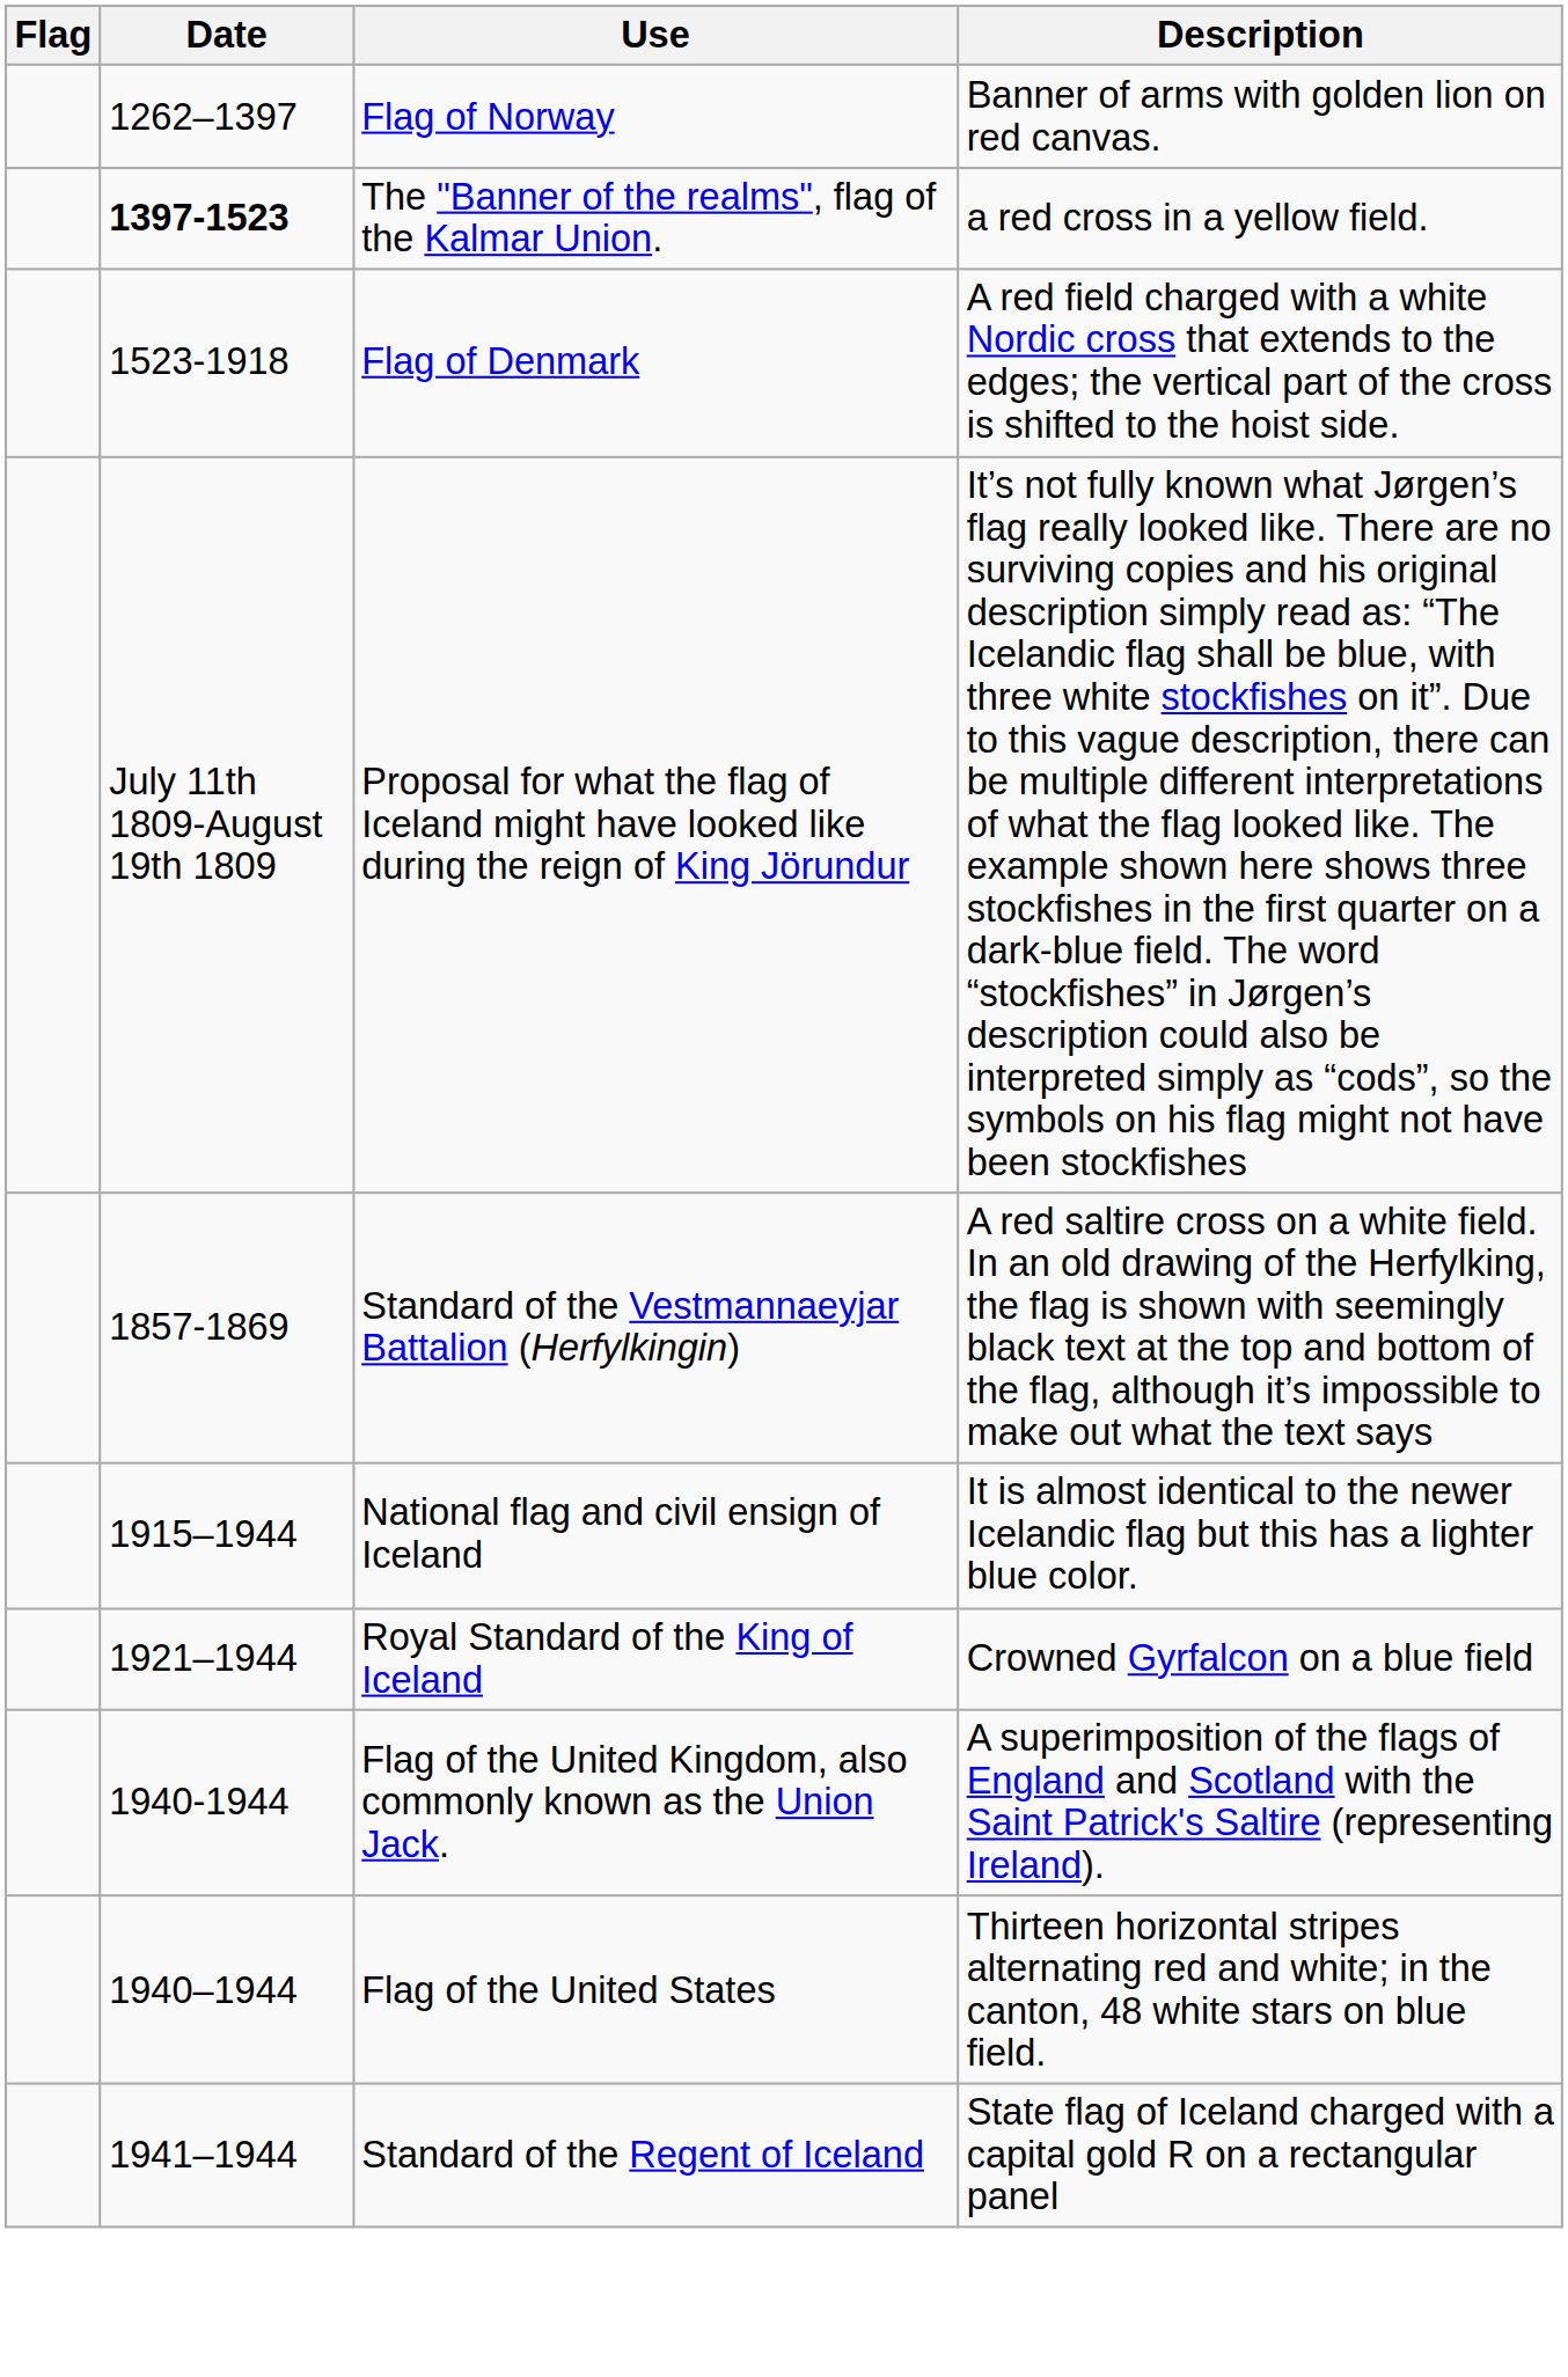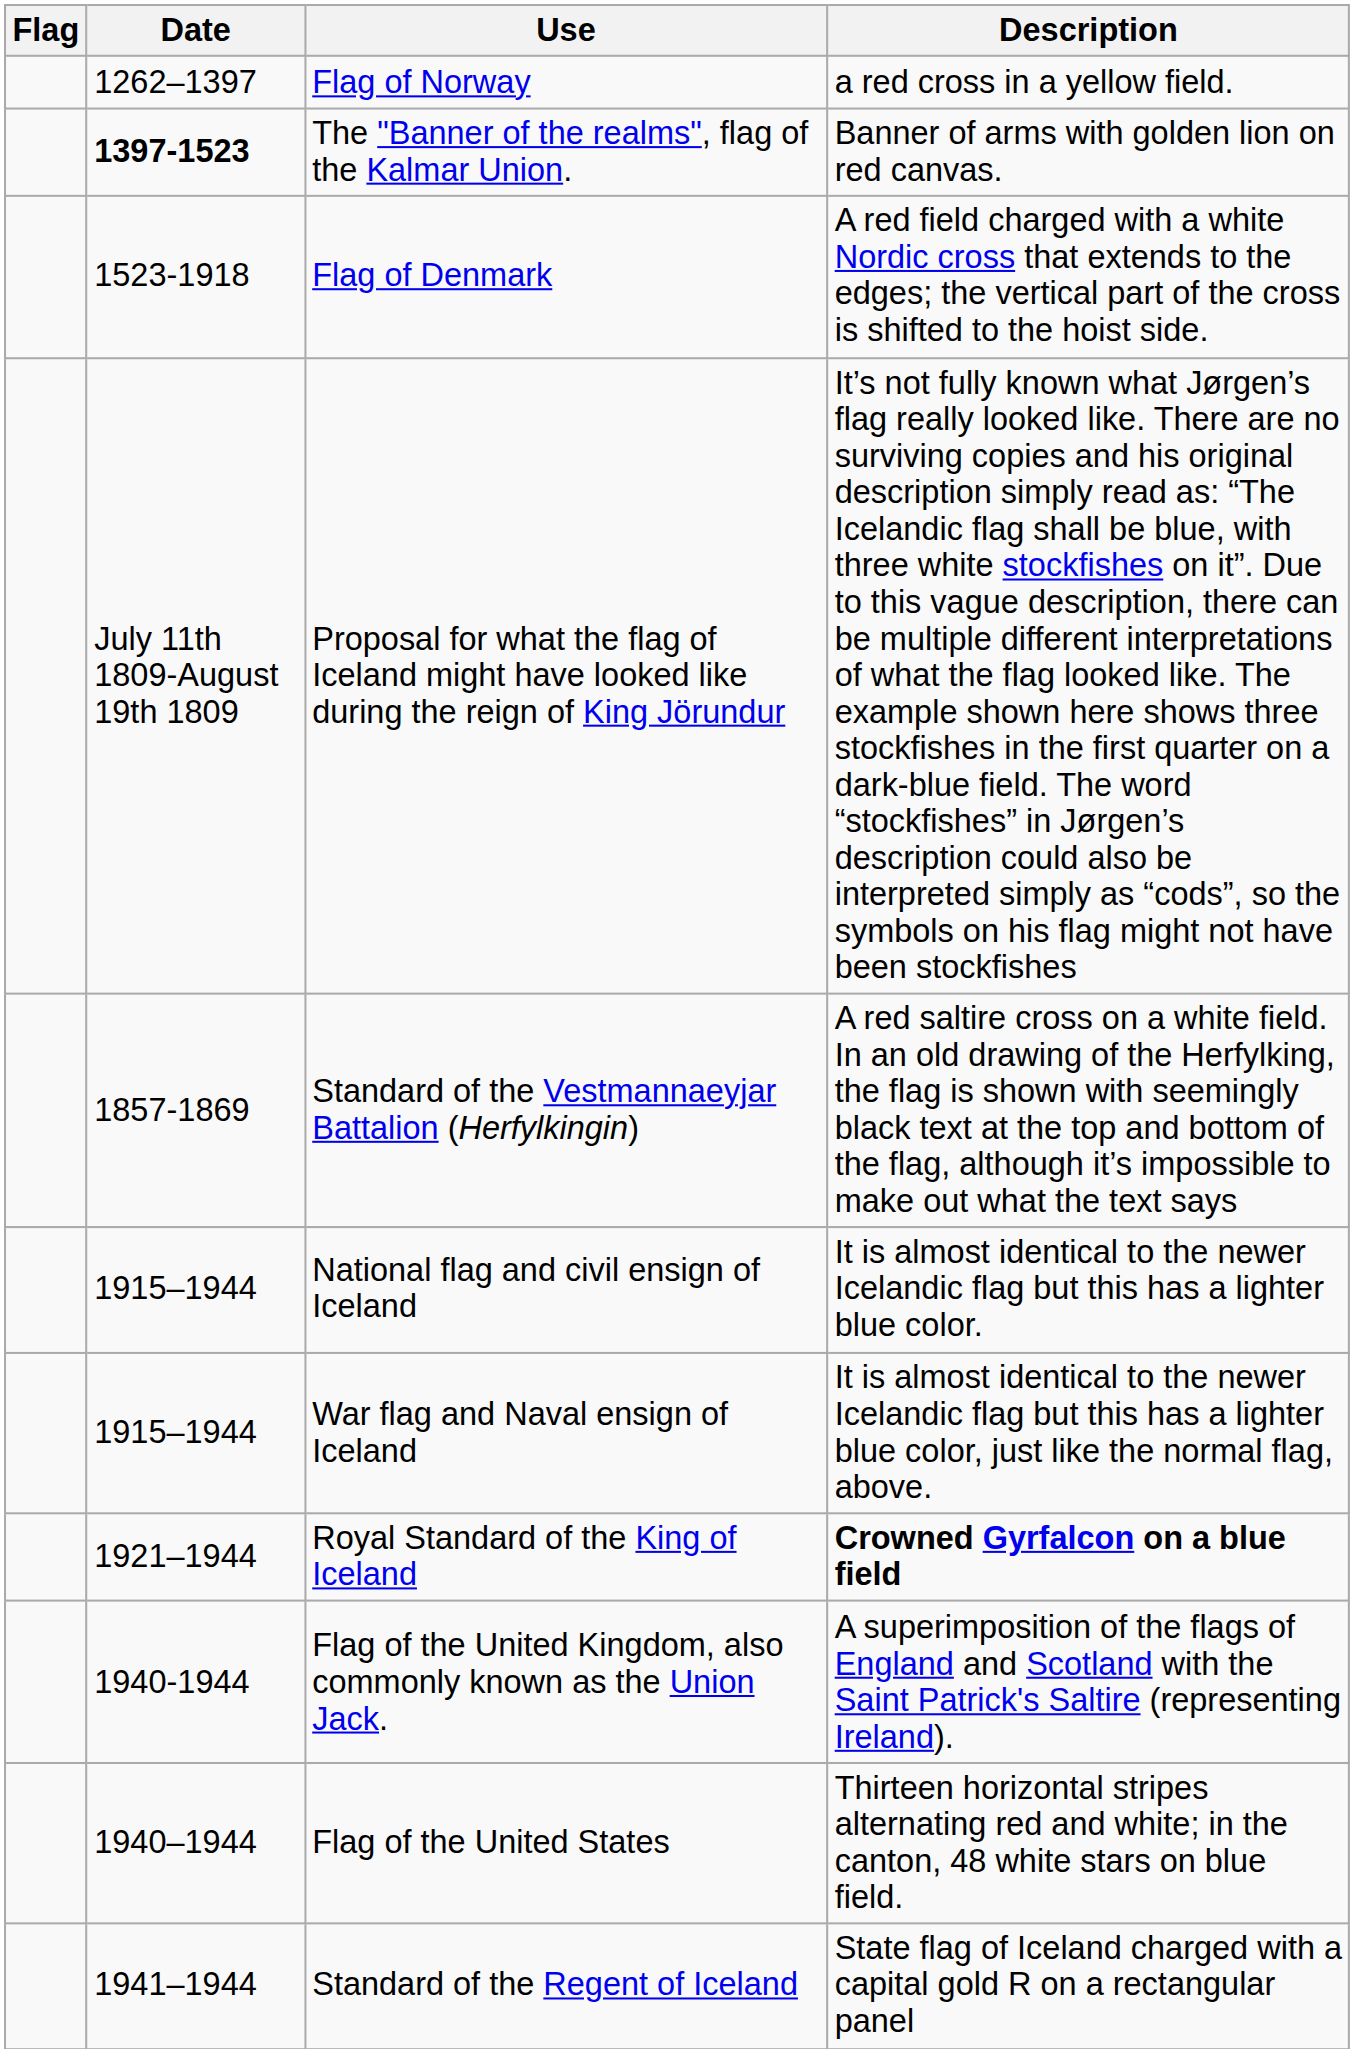Flag of Norway | Description: Banner of arms with golden lion on red canvas. -> a red cross in a yellow field.
The "Banner of the realms", flag of the Kalmar Union. | Description: a red cross in a yellow field. -> Banner of arms with golden lion on red canvas.
+ row: 1915–1944 | War flag and Naval ensign of Iceland | It is almost identical to the newer Icelandic flag but this has a lighter blue color, just like the normal flag, above.
Royal Standard of the King of Iceland | Description: normal -> bold
